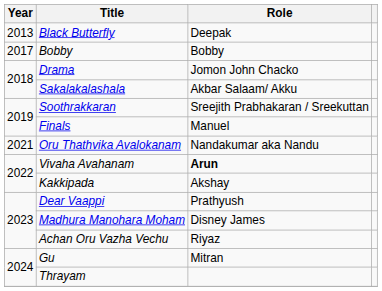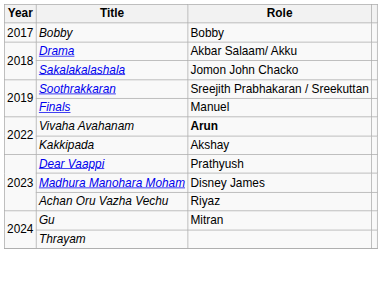- row: 2013 | Black Butterfly | Deepak
Drama | Role: Jomon John Chacko -> Akbar Salaam/ Akku
Sakalakalashala | Role: Akbar Salaam/ Akku -> Jomon John Chacko
- row: 2021 | Oru Thathvika Avalokanam | Nandakumar aka Nandu
